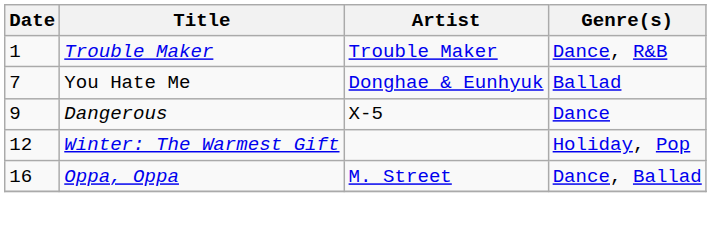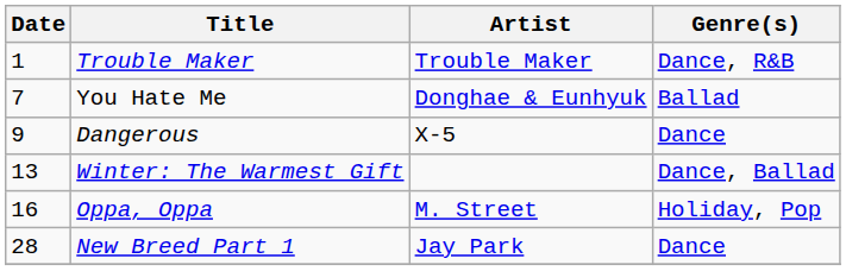Winter: The Warmest Gift | Date: 12 -> 13
Winter: The Warmest Gift | Genre(s): Holiday, Pop -> Dance, Ballad
Oppa, Oppa | Genre(s): Dance, Ballad -> Holiday, Pop
+ row: 28 | New Breed Part 1 | Jay Park | Dance
